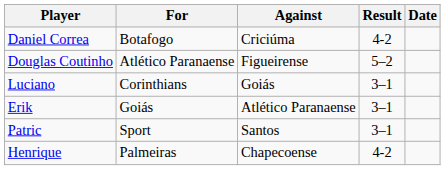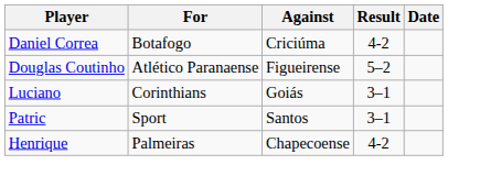- row: Erik | Goiás | Atlético Paranaense | 3–1
